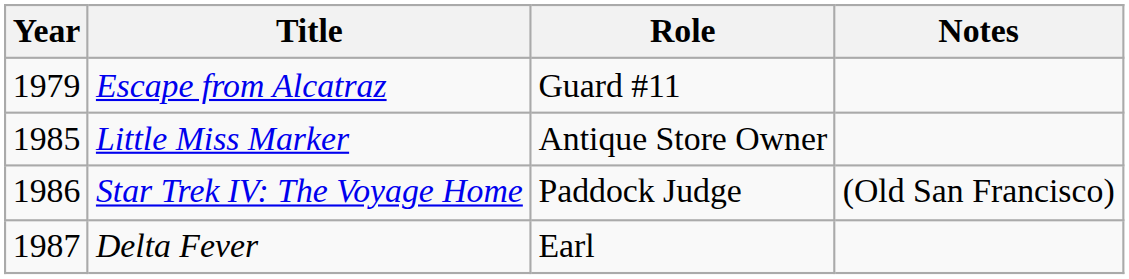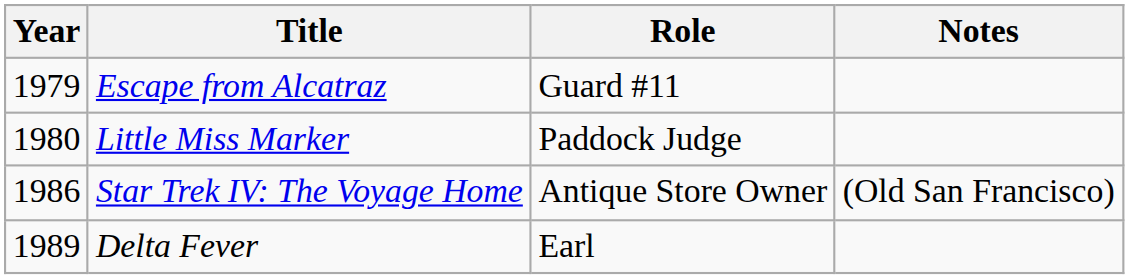Little Miss Marker | Year: 1985 -> 1980
Little Miss Marker | Role: Antique Store Owner -> Paddock Judge
Star Trek IV: The Voyage Home | Role: Paddock Judge -> Antique Store Owner
Delta Fever | Year: 1987 -> 1989
